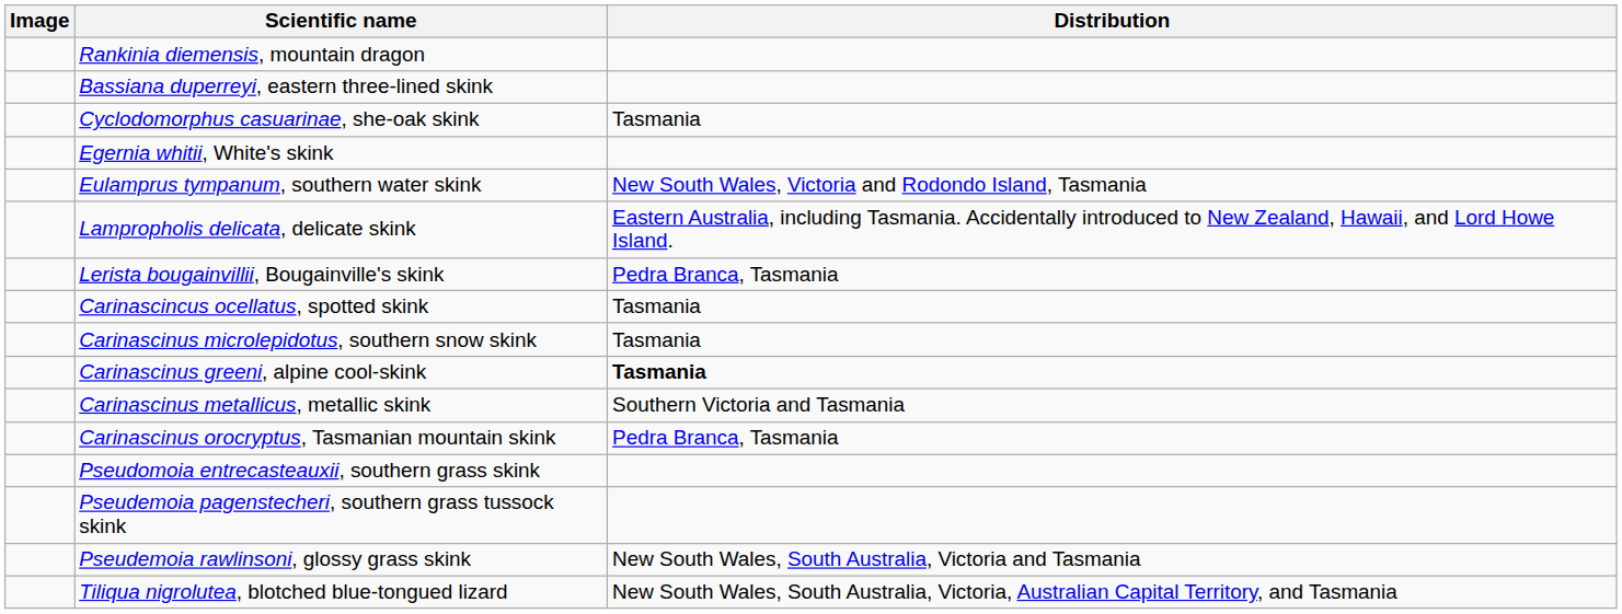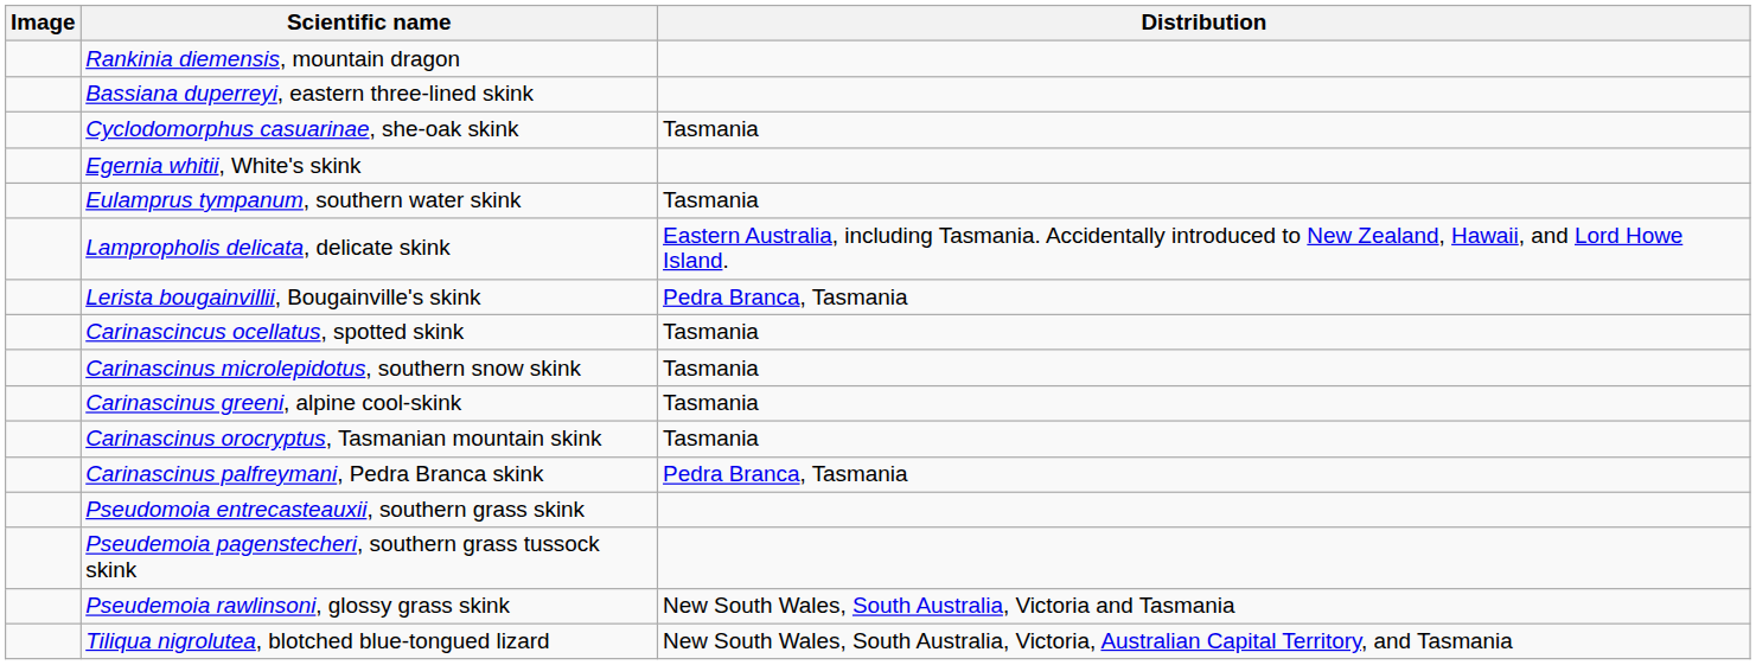Eulamprus tympanum, southern water skink | Distribution: New South Wales, Victoria and Rodondo Island, Tasmania -> Tasmania
Carinascinus greeni, alpine cool-skink | Distribution: bold -> normal
- row: Carinascinus metallicus, metallic skink | Southern Victoria and Tasmania
Carinascinus orocryptus, Tasmanian mountain skink | Distribution: Pedra Branca, Tasmania -> Tasmania
+ row: Carinascinus palfreymani, Pedra Branca skink | Pedra Branca, Tasmania
